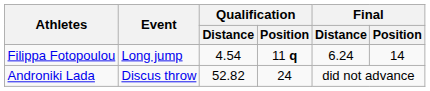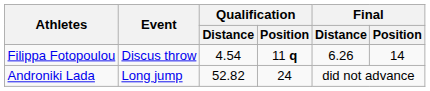Filippa Fotopoulou | Event: Long jump -> Discus throw
Filippa Fotopoulou | Final / Distance: 6.24 -> 6.26
Androniki Lada | Event: Discus throw -> Long jump
